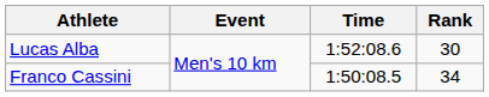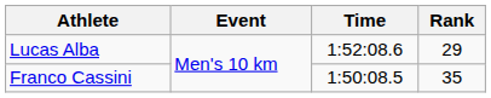Lucas Alba | Rank: 30 -> 29
Franco Cassini | Rank: 34 -> 35
